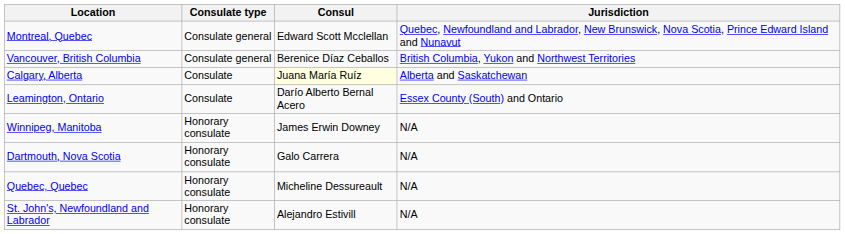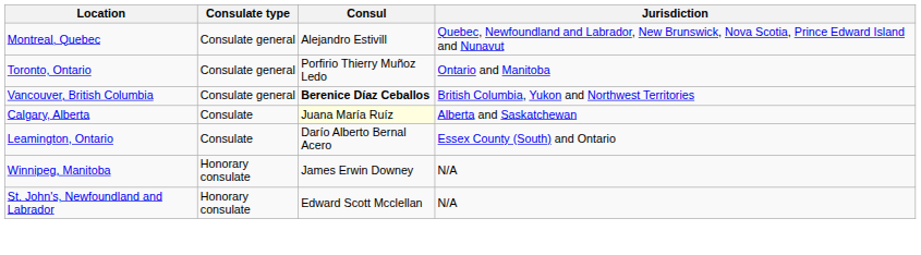Montreal, Quebec | Consul: Edward Scott Mcclellan -> Alejandro Estivill
+ row: Toronto, Ontario | Consulate general | Porfirio Thierry Muñoz Ledo | Ontario and Manitoba
Vancouver, British Columbia | Consul: normal -> bold
- row: Dartmouth, Nova Scotia | Honorary consulate | Galo Carrera | N/A
- row: Quebec, Quebec | Honorary consulate | Micheline Dessureault | N/A
St. John's, Newfoundland and Labrador | Consul: Alejandro Estivill -> Edward Scott Mcclellan
